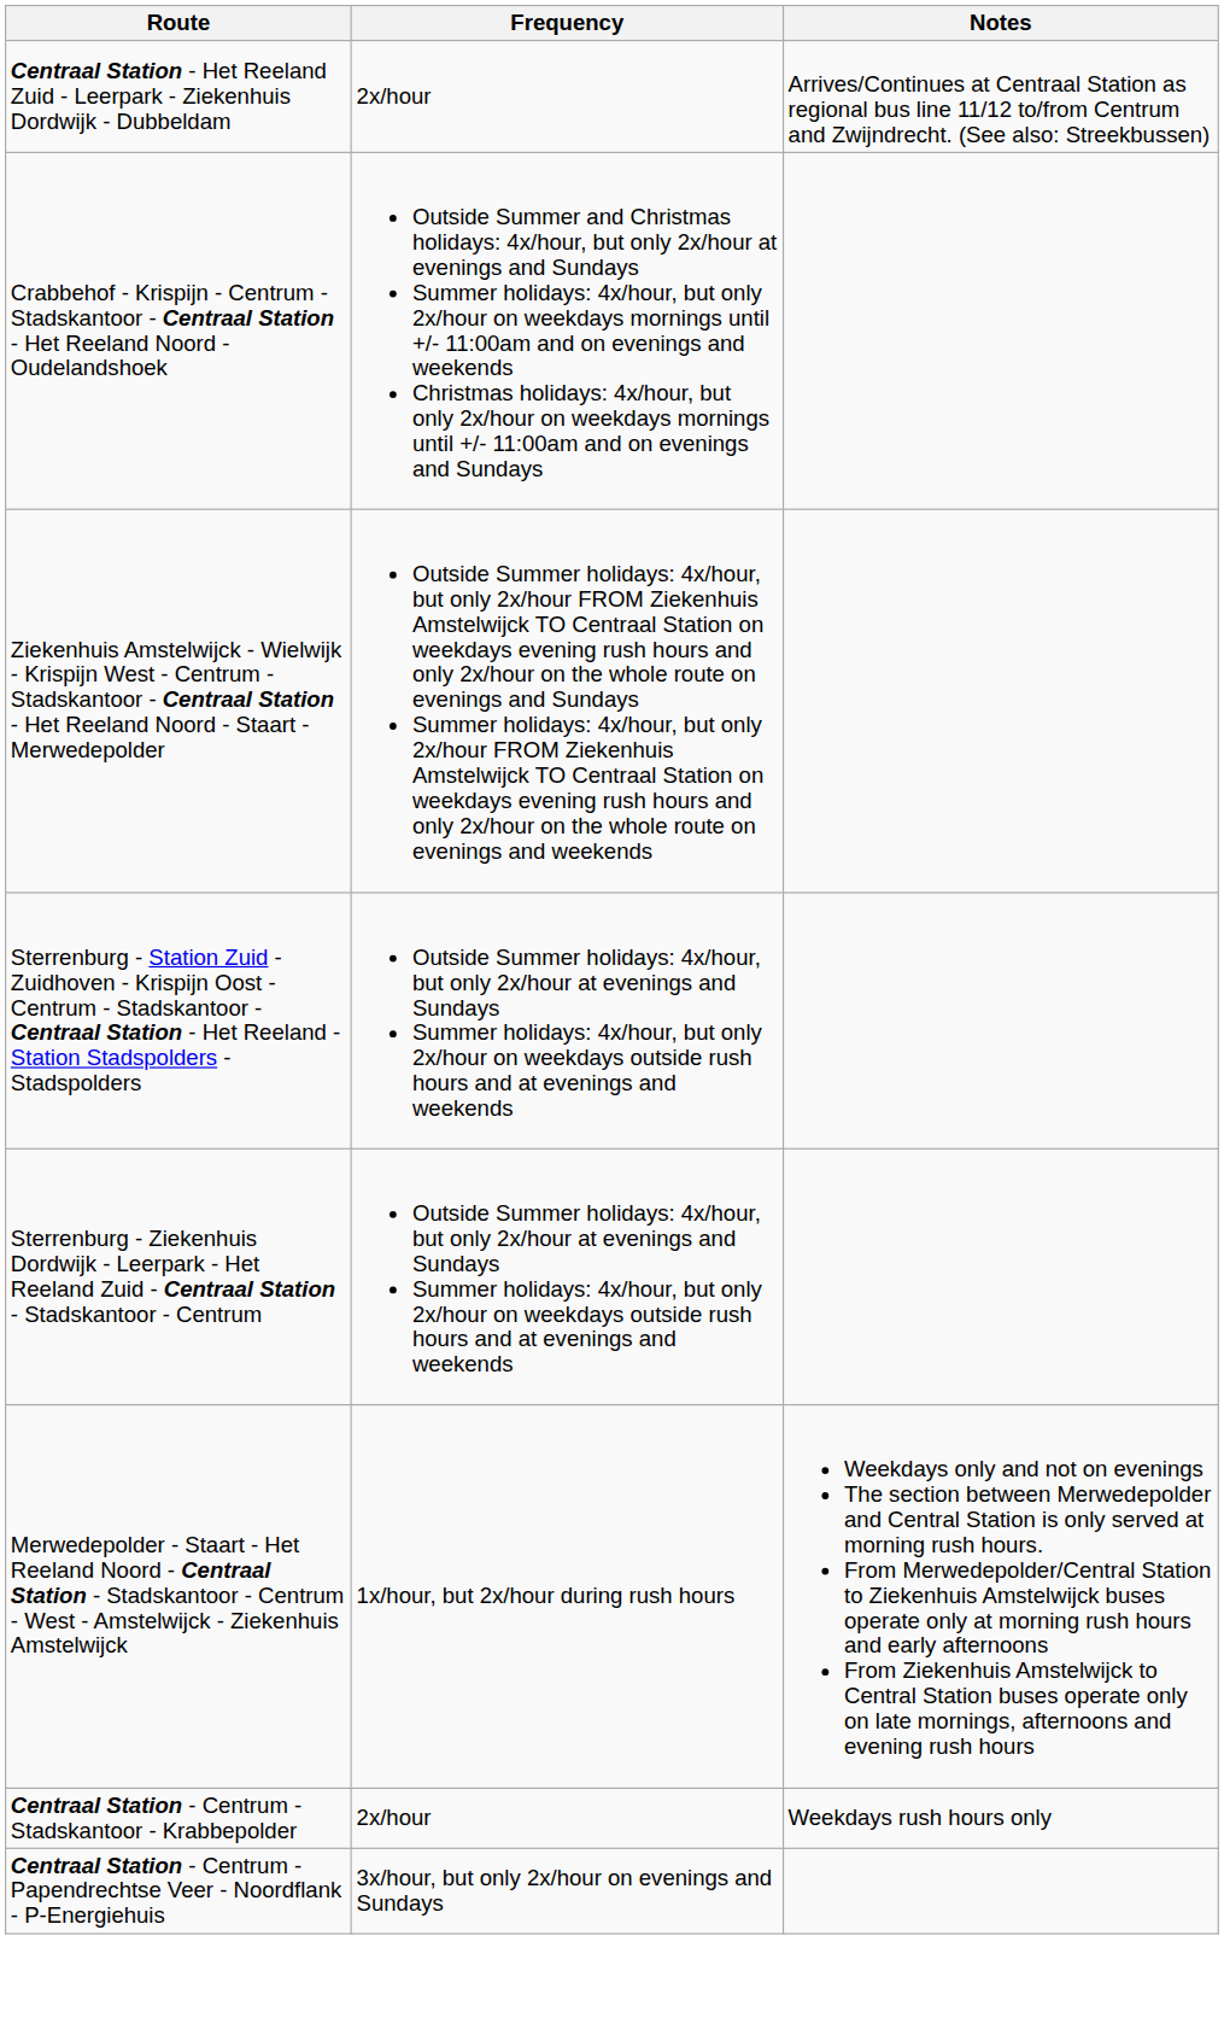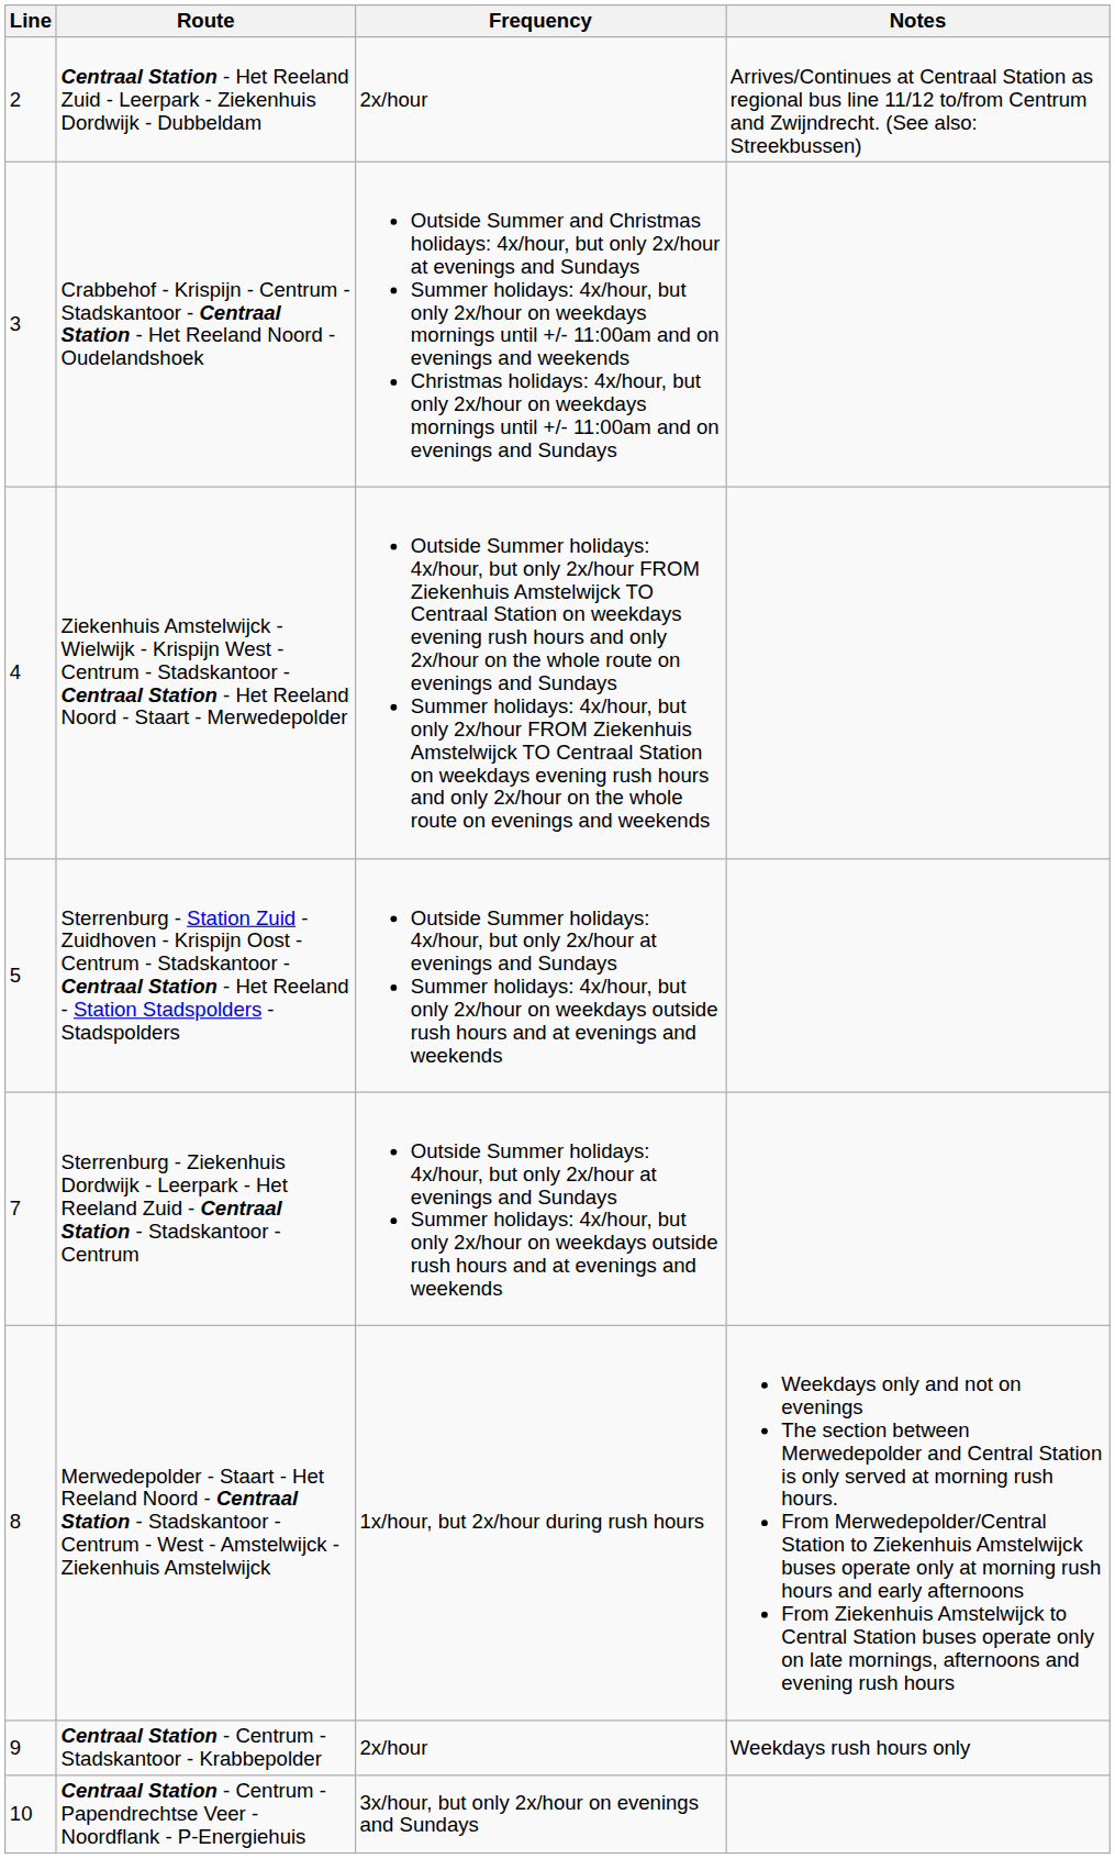+ column: Line | 2 | 3 | 4 | 5 | 7 | 8 | 9 | 10
